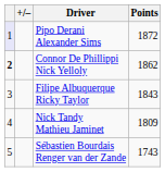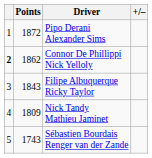columns swapped: +/– <-> Points
Pipo Derani Alexander Sims | column 1: lavender background -> no background
